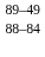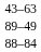+ row: 43–63
